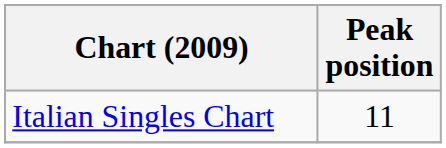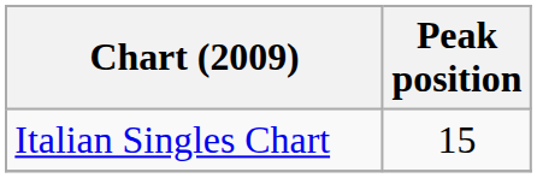Italian Singles Chart | Peak position: 11 -> 15
